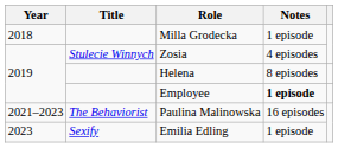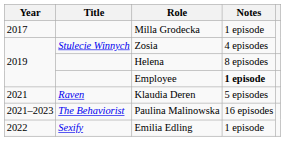Milla Grodecka | Year: 2018 -> 2017
+ row: 2021 | Raven | Klaudia Deren | 5 episodes
Emilia Edling | Year: 2023 -> 2022
